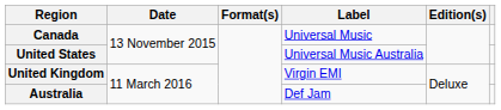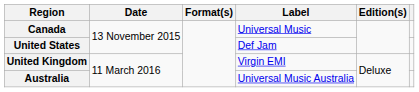United States | Label: Universal Music Australia -> Def Jam
Australia | Label: Def Jam -> Universal Music Australia
